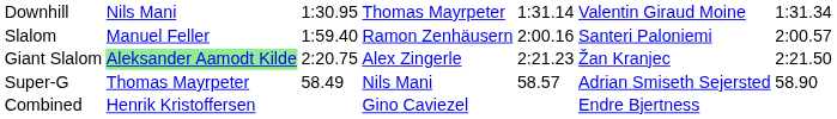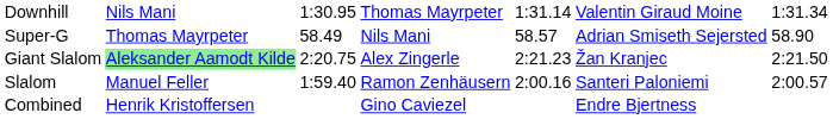rows swapped: Super-G <-> Slalom
